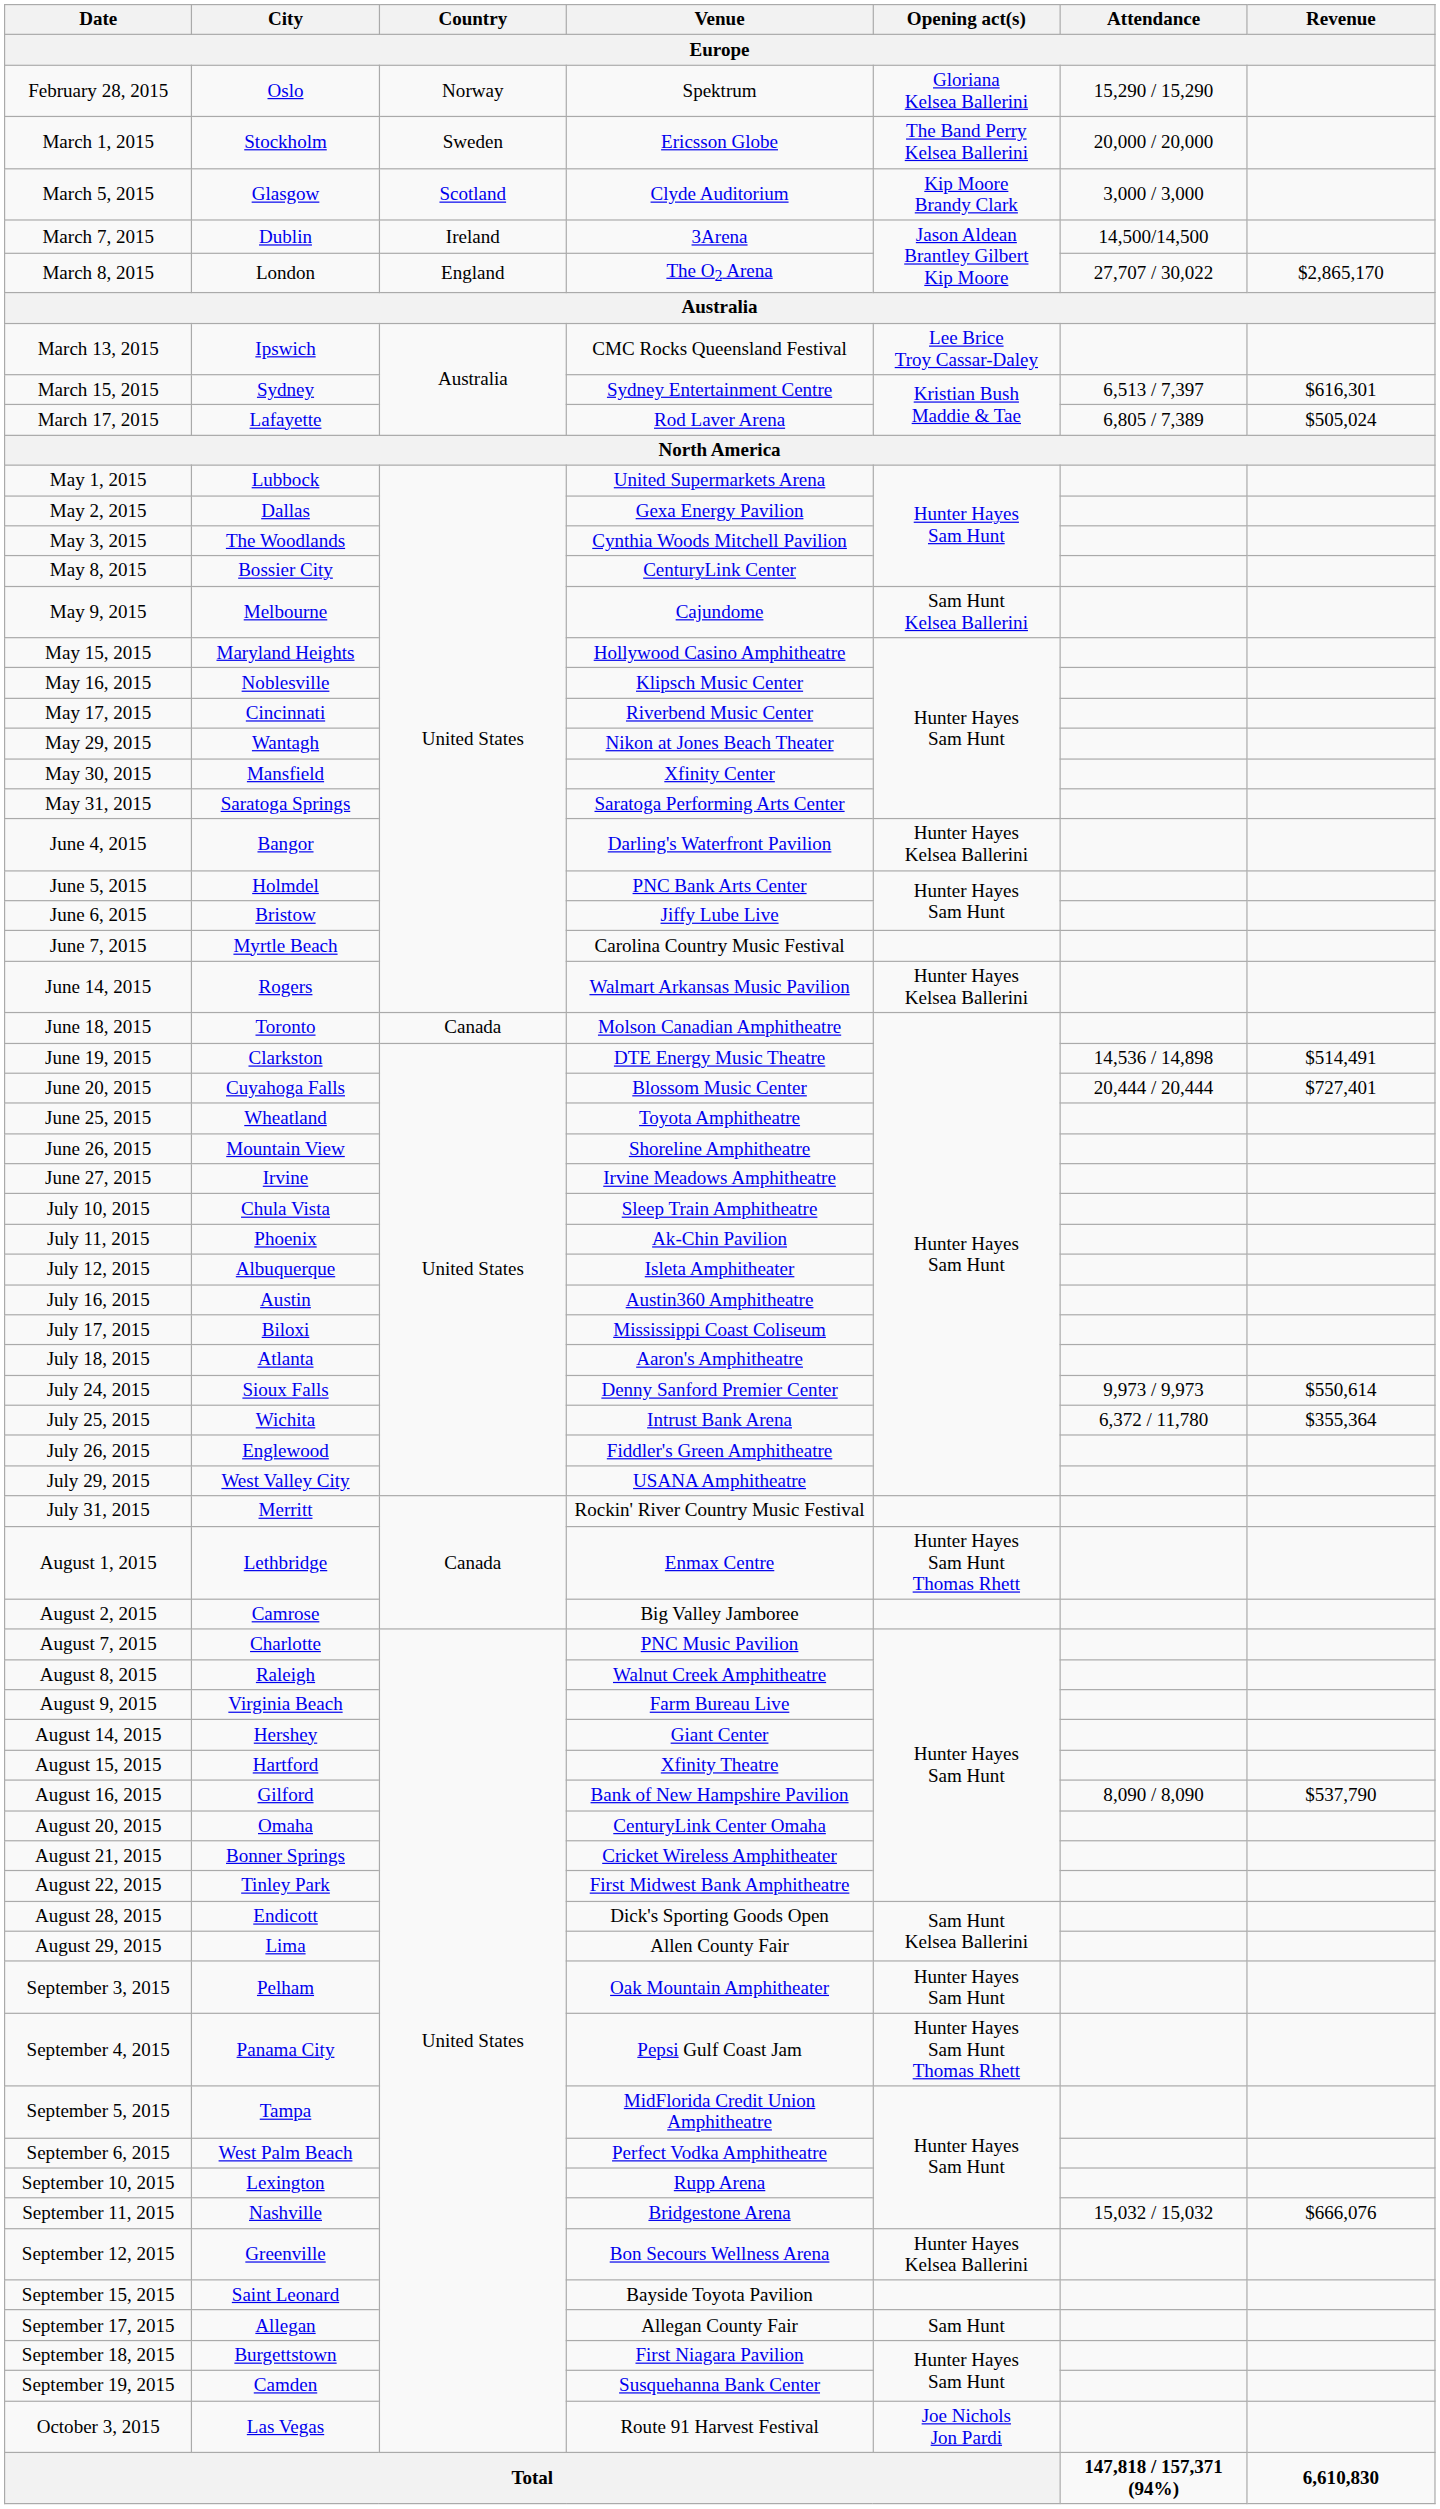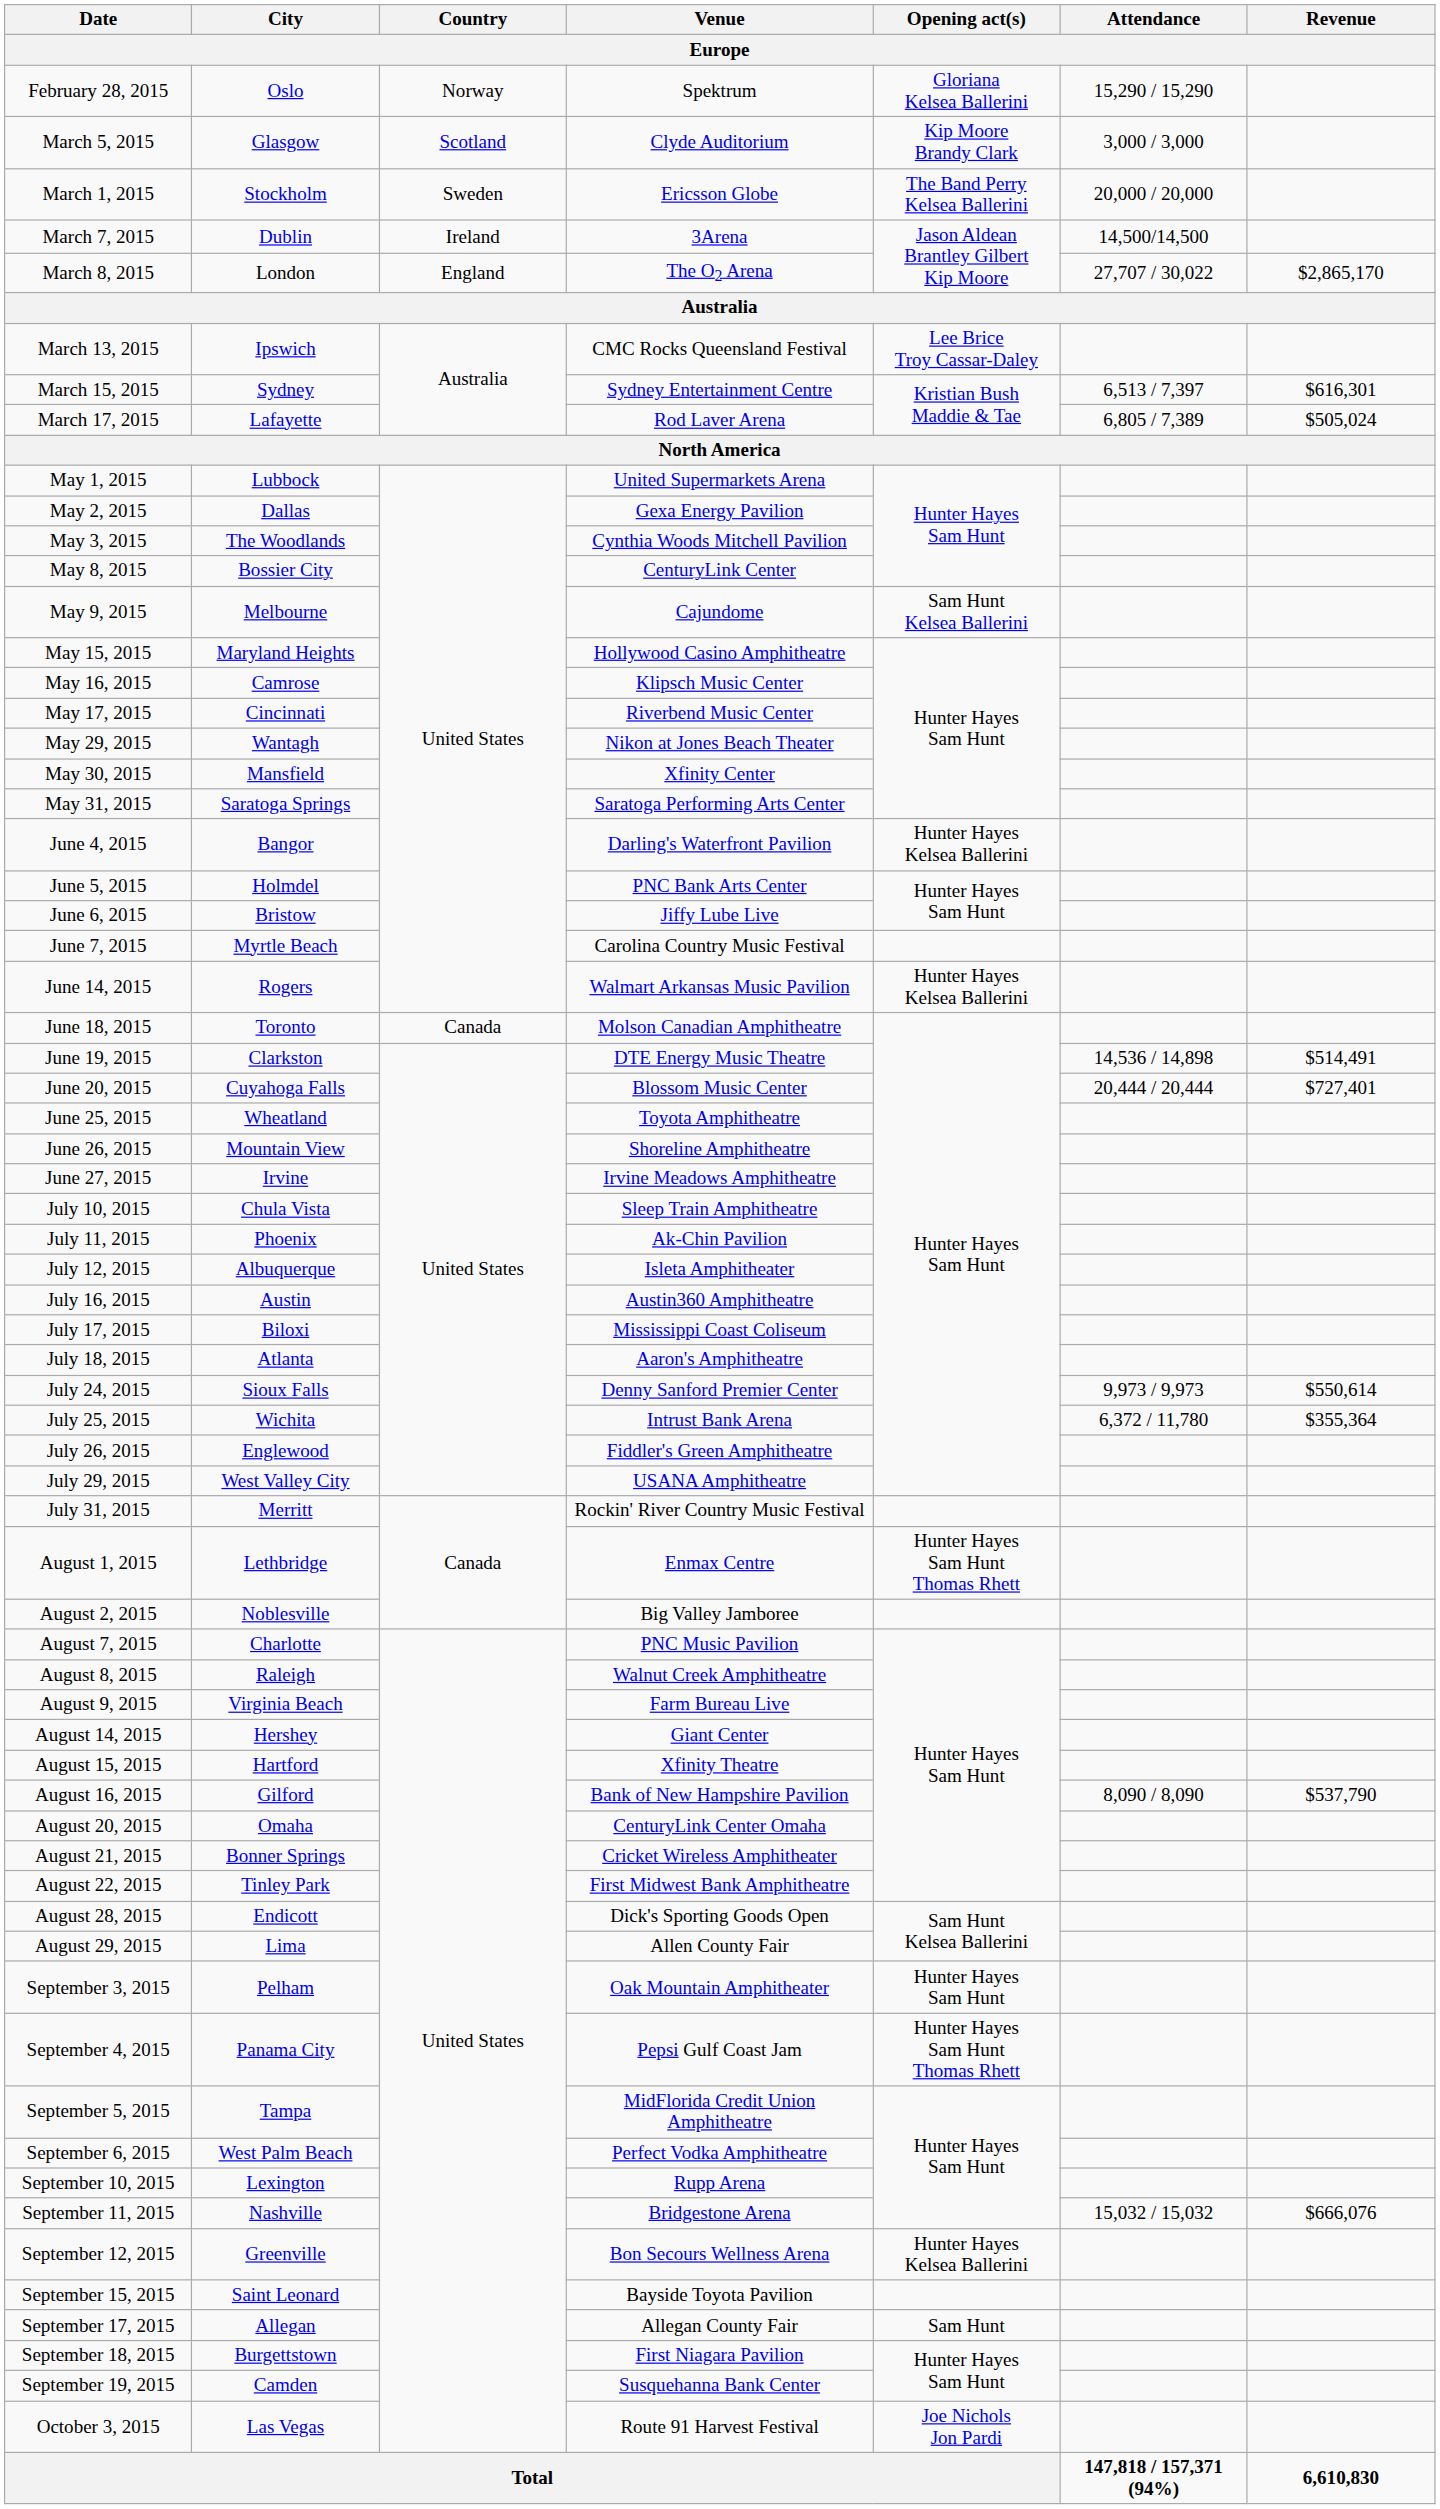rows swapped: March 1, 2015 <-> March 5, 2015
May 16, 2015 | City: Noblesville -> Camrose
August 2, 2015 | City: Camrose -> Noblesville
